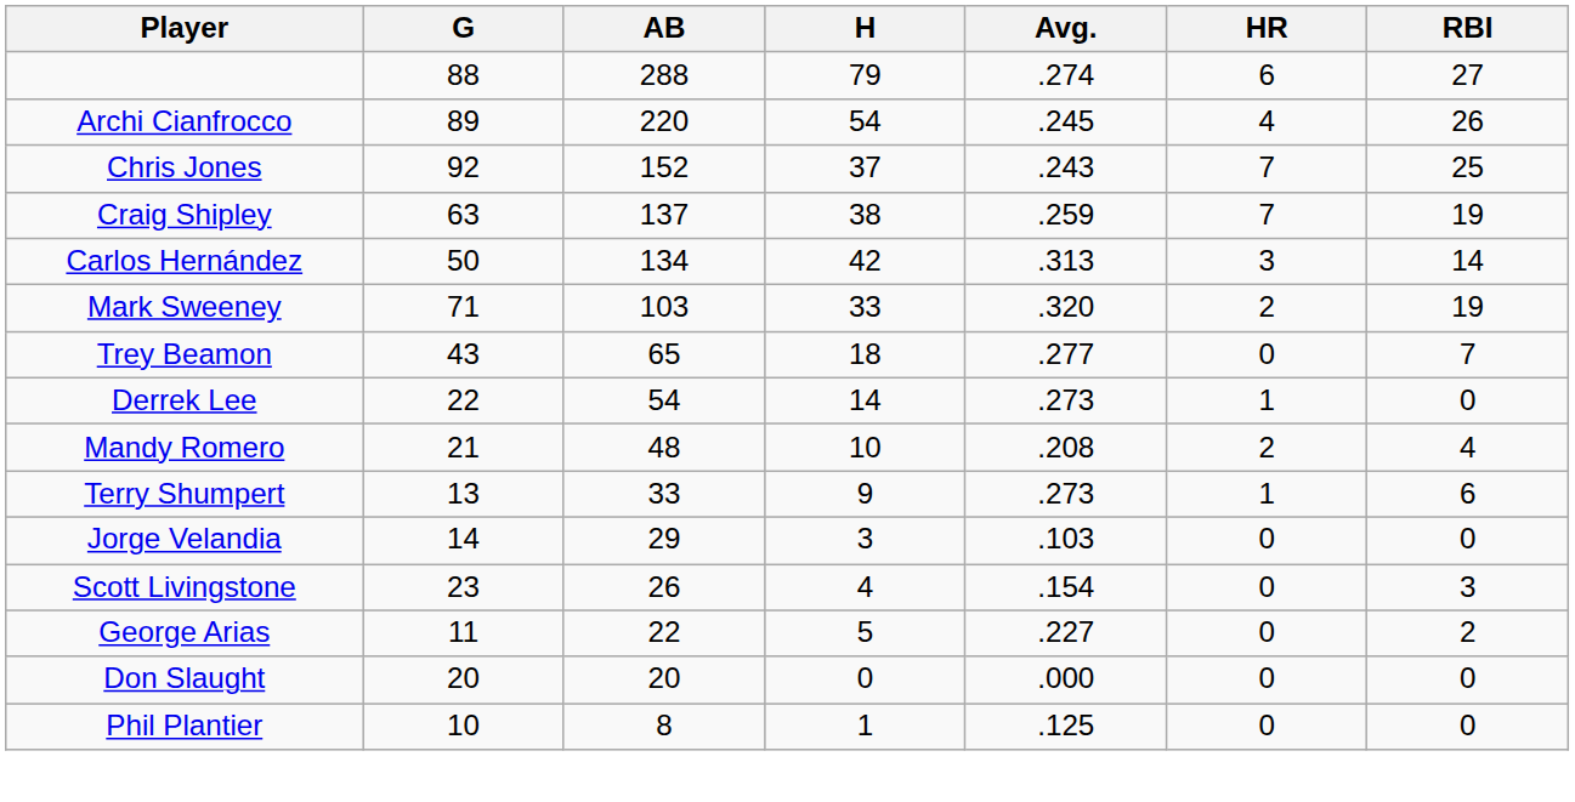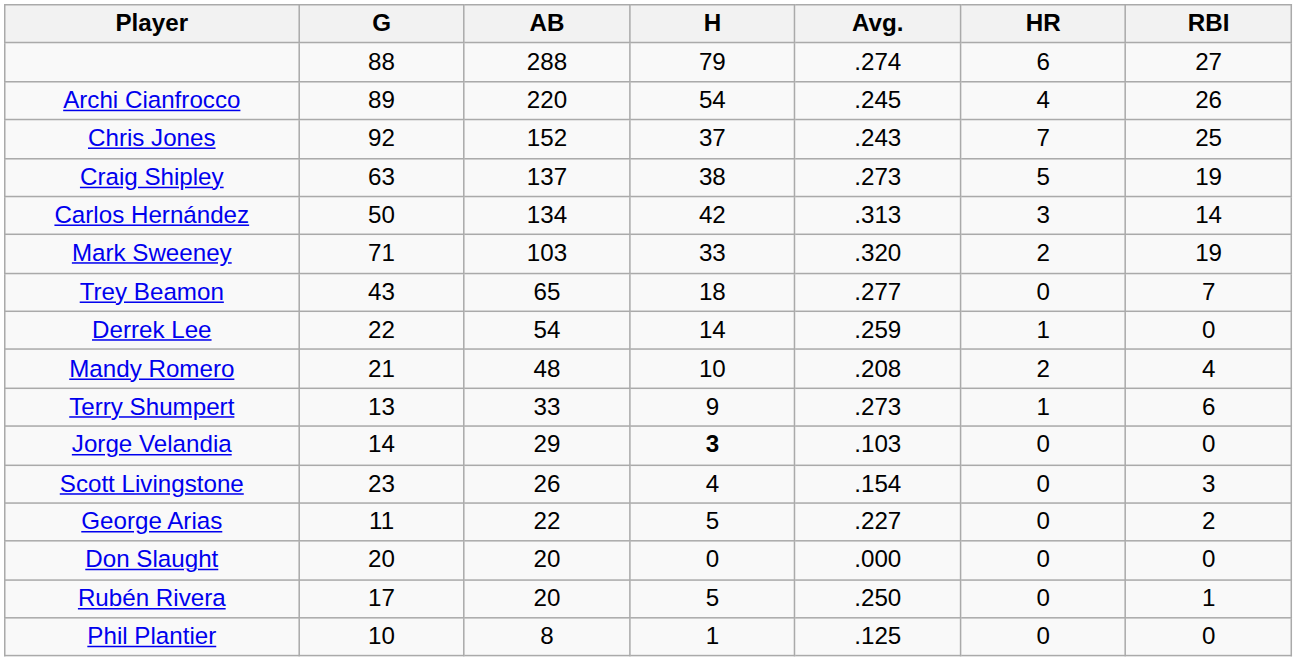Craig Shipley | Avg.: .259 -> .273
Craig Shipley | HR: 7 -> 5
Derrek Lee | Avg.: .273 -> .259
Jorge Velandia | H: normal -> bold
+ row: Rubén Rivera | 17 | 20 | 5 | .250 | 0 | 1
